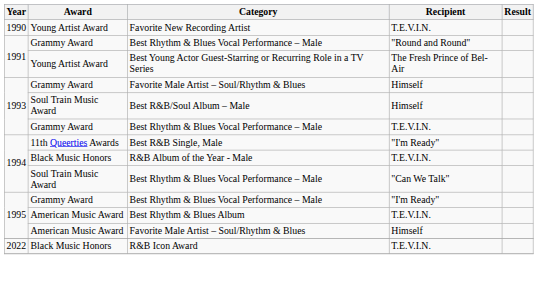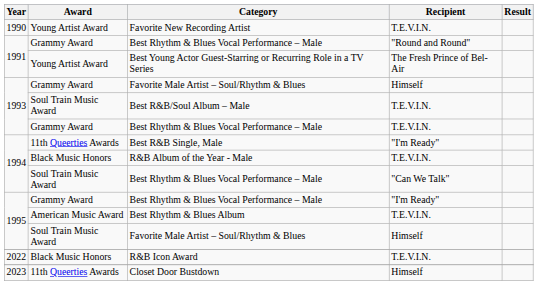Best R&B/Soul Album – Male | Recipient: Himself -> T.E.V.I.N.
1995 / Favorite Male Artist – Soul/Rhythm & Blues | Award: American Music Award -> Soul Train Music Award
+ row: 2023 | 11th Queerties Awards | Closet Door Bustdown | Himself
